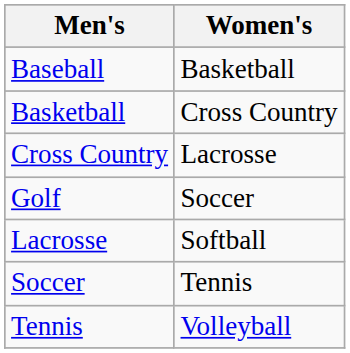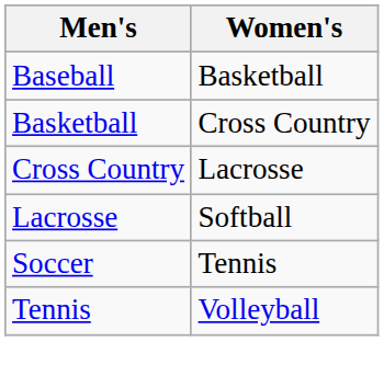- row: Golf | Soccer
